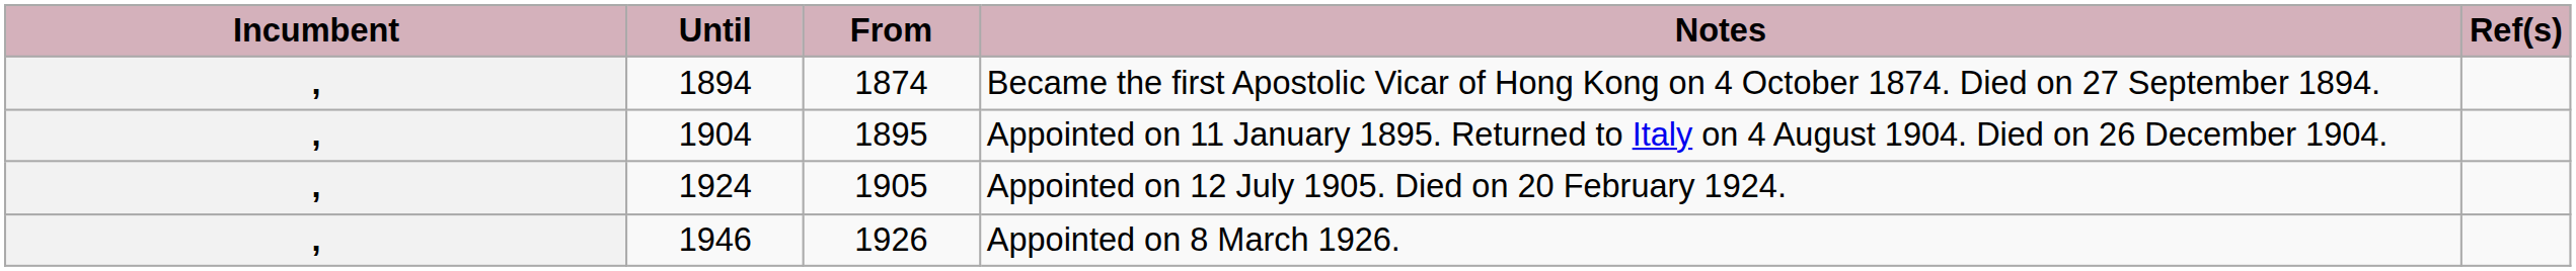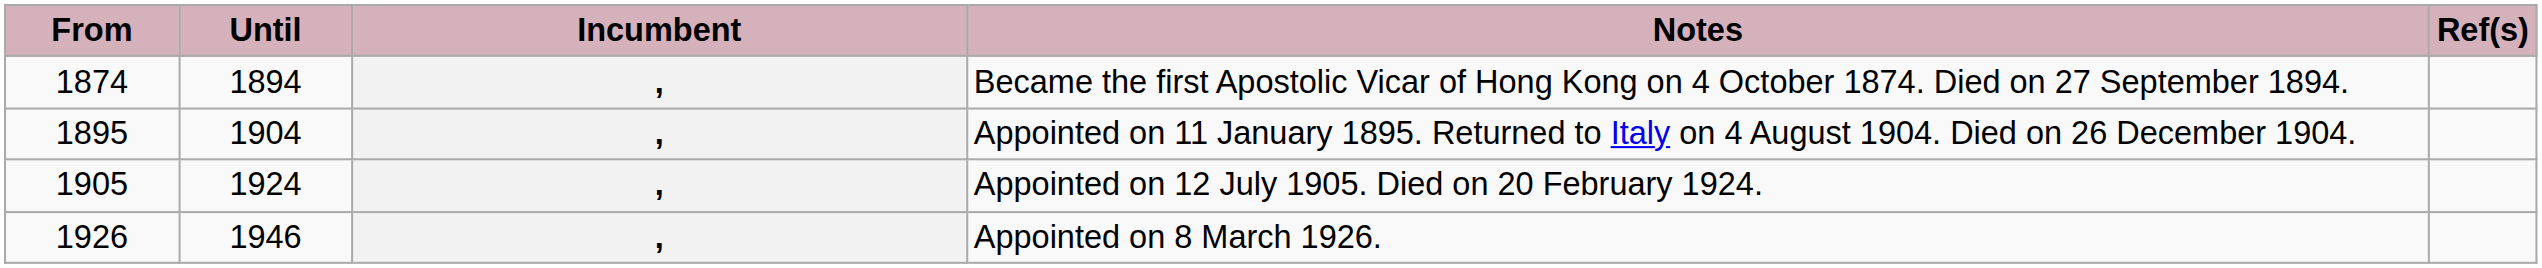columns swapped: From <-> Incumbent
